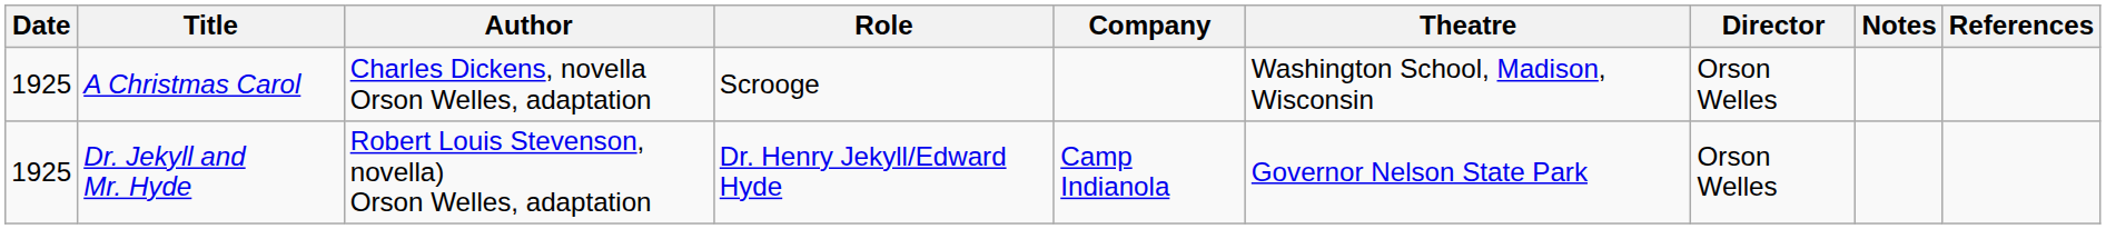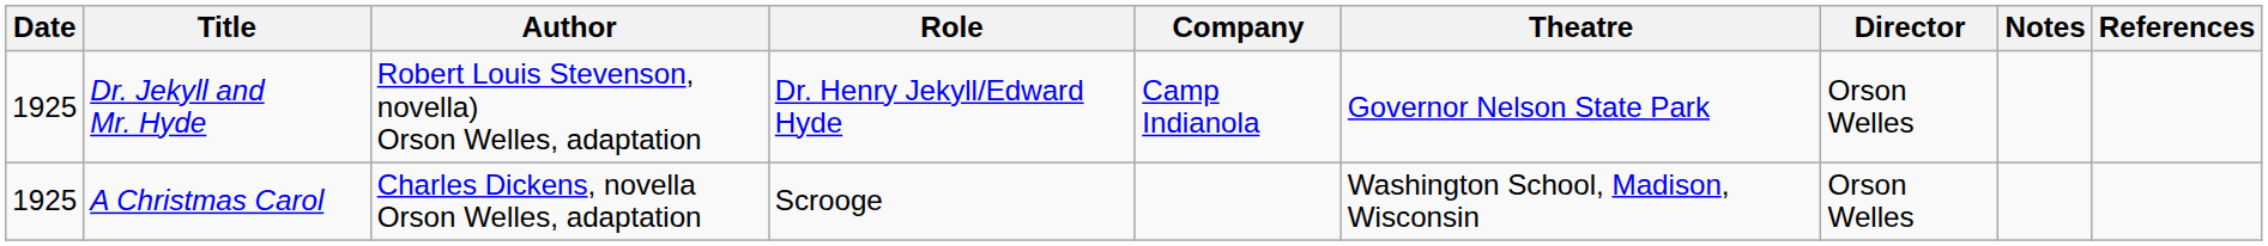rows swapped: Dr. Jekyll and Mr. Hyde <-> A Christmas Carol
